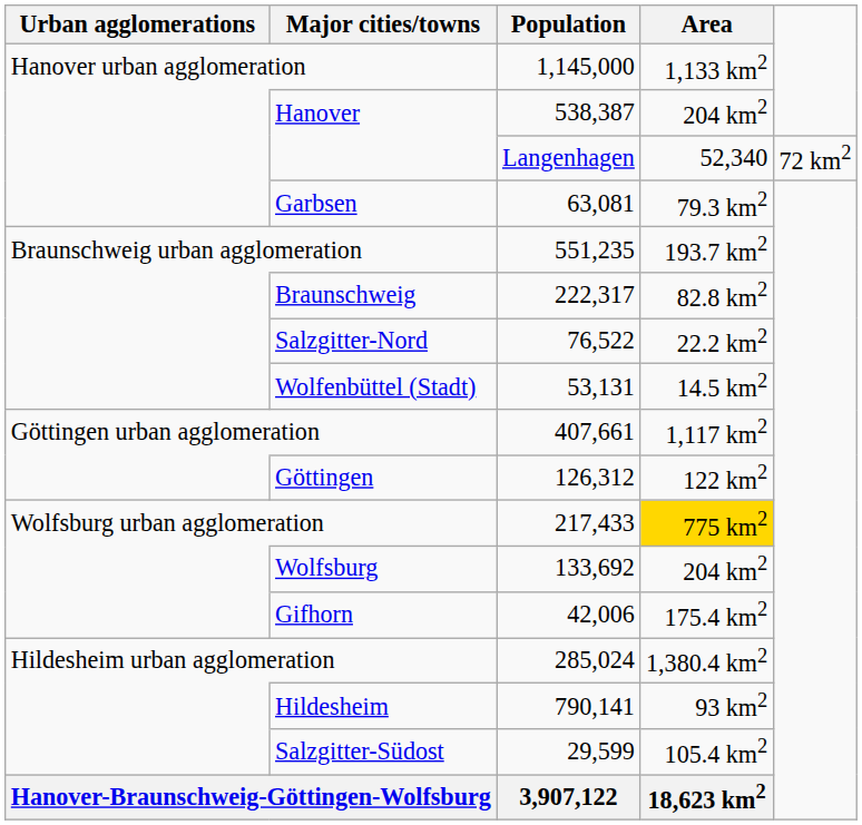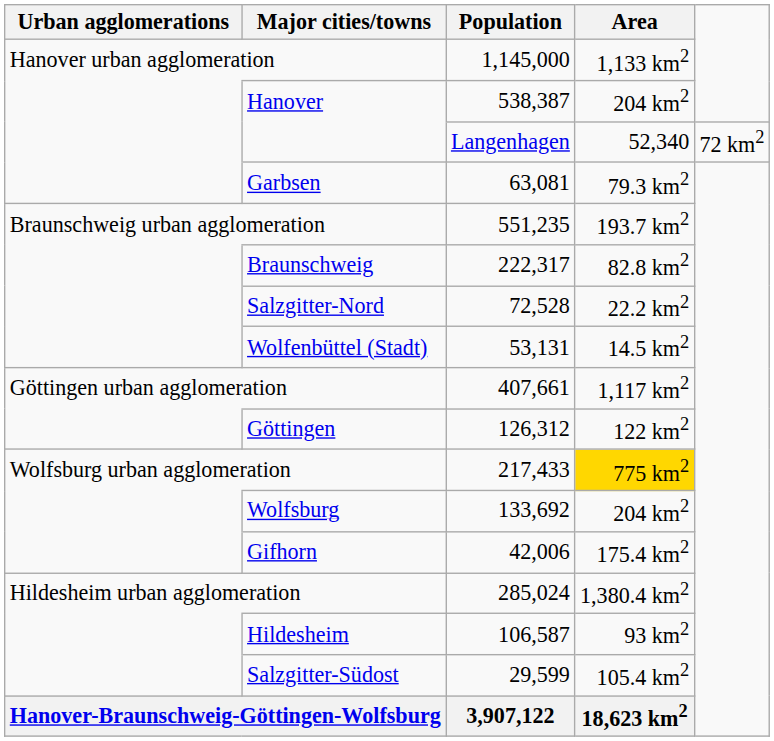Salzgitter-Nord | Population: 76,522 -> 72,528
Hildesheim | Population: 790,141 -> 106,587
